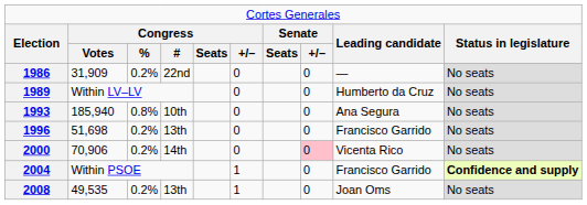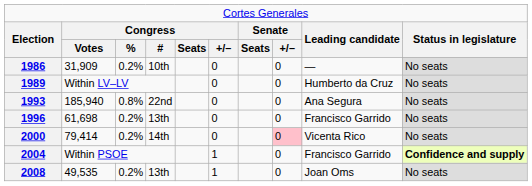1986 | column 4: 22nd -> 10th
1993 | column 4: 10th -> 22nd
1996 | column 2: 51,698 -> 61,698
2000 | column 2: 70,906 -> 79,414
